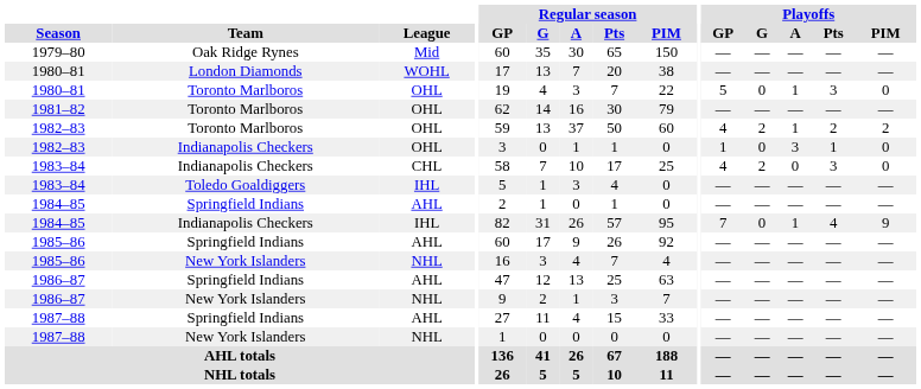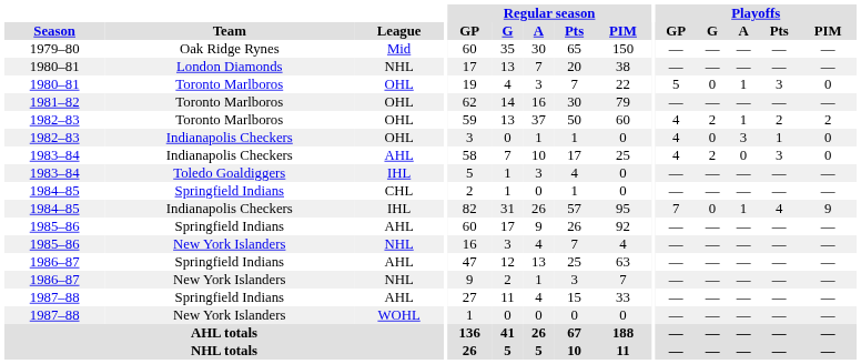1980–81 / London Diamonds | League: WOHL -> NHL
1982–83 / Indianapolis Checkers | Playoffs / GP: 1 -> 4
1983–84 / Indianapolis Checkers | League: CHL -> AHL
1984–85 / Springfield Indians | League: AHL -> CHL
1987–88 / New York Islanders | League: NHL -> WOHL
